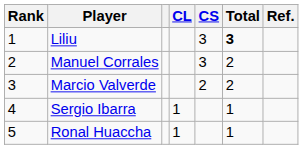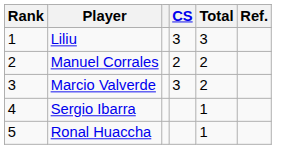- column: CL | 1 | 1
Liliu | Total: bold -> normal
Manuel Corrales | CS: 3 -> 2
Marcio Valverde | CS: 2 -> 3
